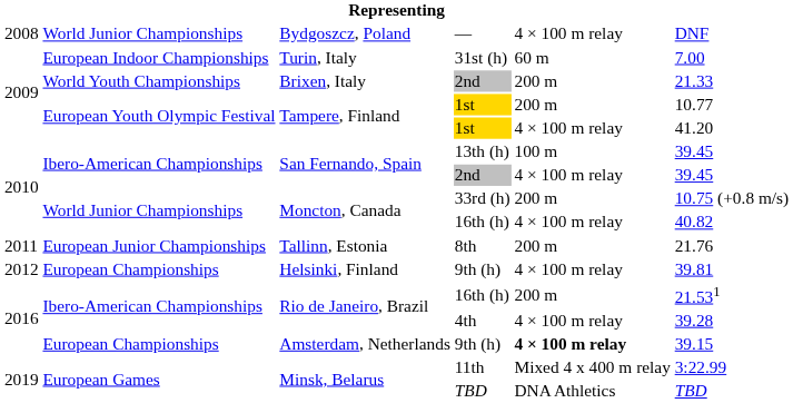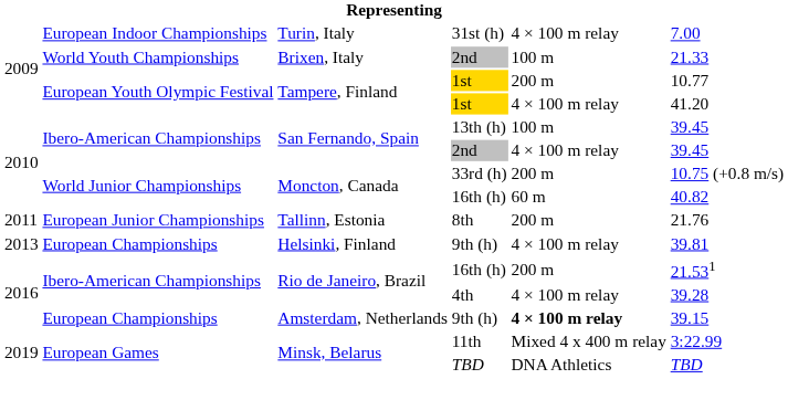- row: 2008 | World Junior Championships | Bydgoszcz, Poland | — | 4 × 100 m relay | DNF
31st (h) | column 5: 60 m -> 4 × 100 m relay
Brixen, Italy / 2nd | column 5: 200 m -> 100 m
Moncton, Canada / 16th (h) | column 5: 4 × 100 m relay -> 60 m
Helsinki, Finland / 9th (h) | column 1: 2012 -> 2013
